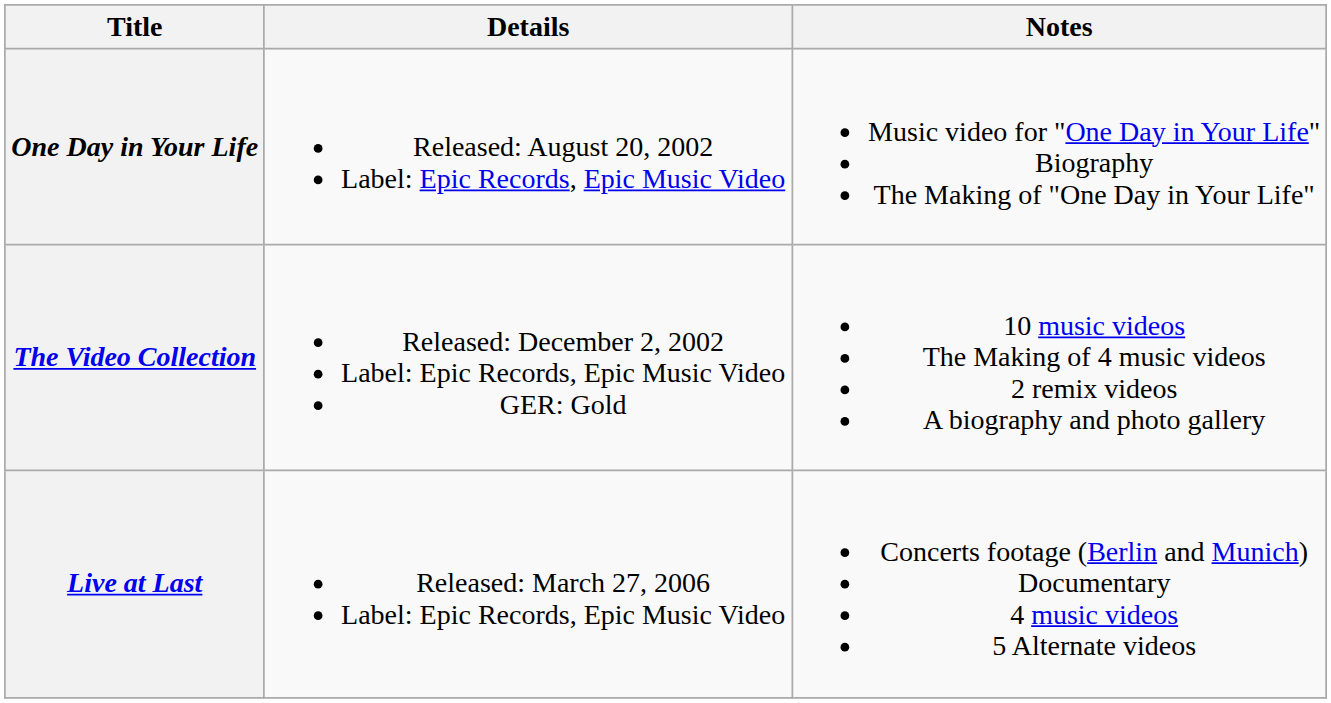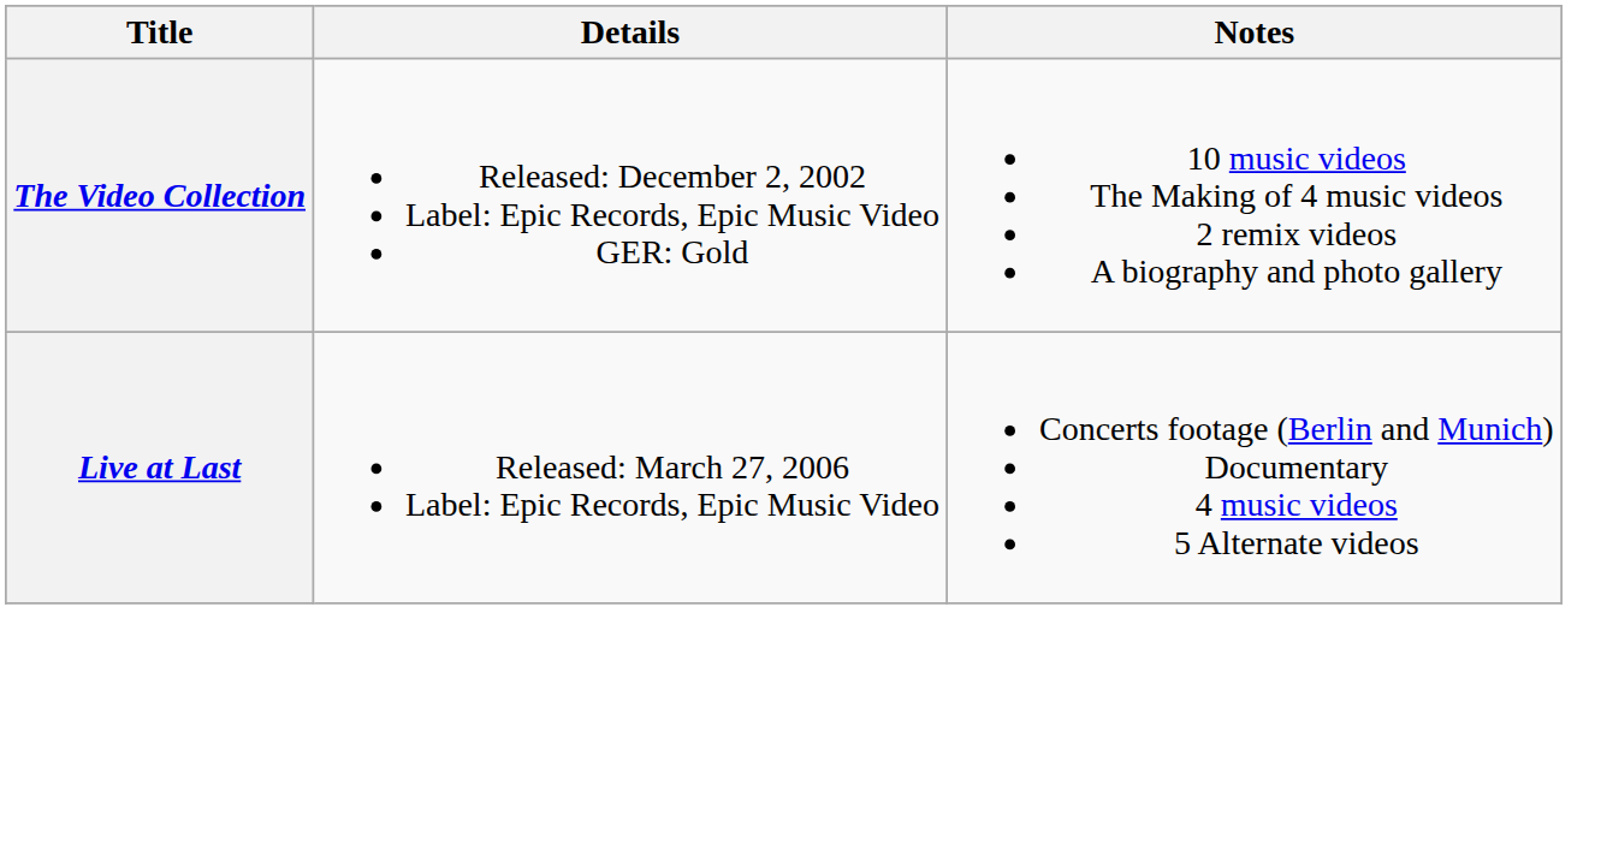- row: One Day in Your Life | Released: August 20, 2002 Label: Epic Records, Epic Music Video | Music video for "One Day in Your Life" Biography The Making of "One Day in Your Life"
